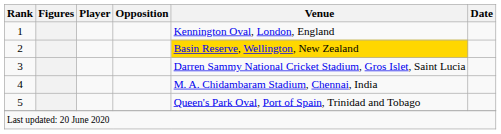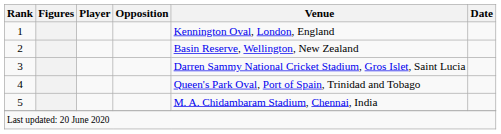2 | Venue: gold background -> no background
4 | Venue: M. A. Chidambaram Stadium, Chennai, India -> Queen's Park Oval, Port of Spain, Trinidad and Tobago
5 | Venue: Queen's Park Oval, Port of Spain, Trinidad and Tobago -> M. A. Chidambaram Stadium, Chennai, India
